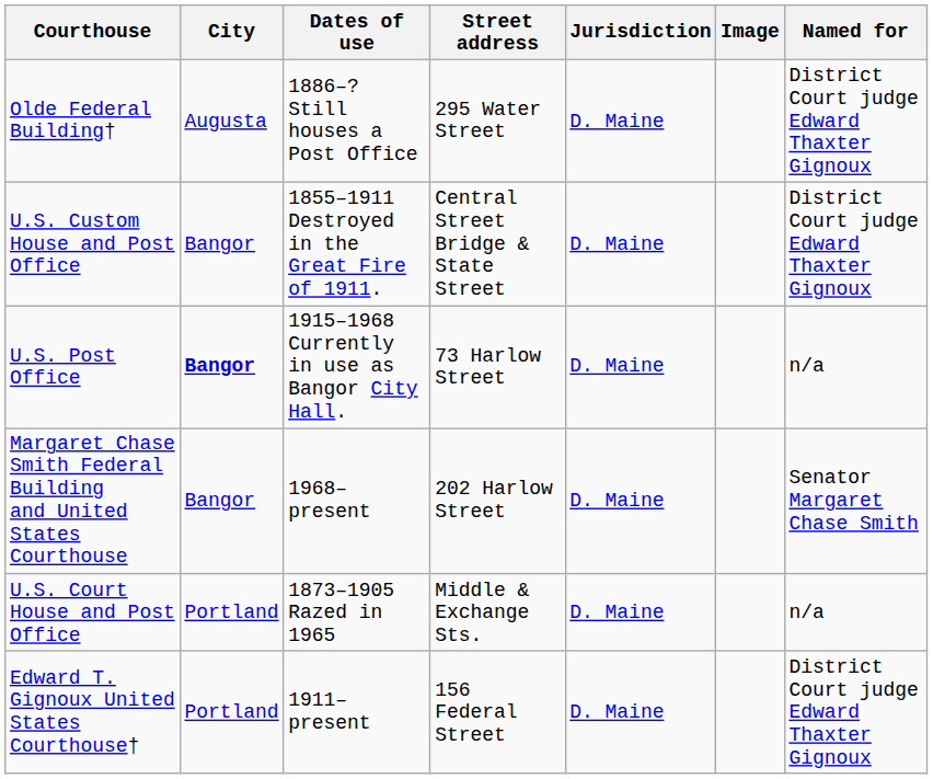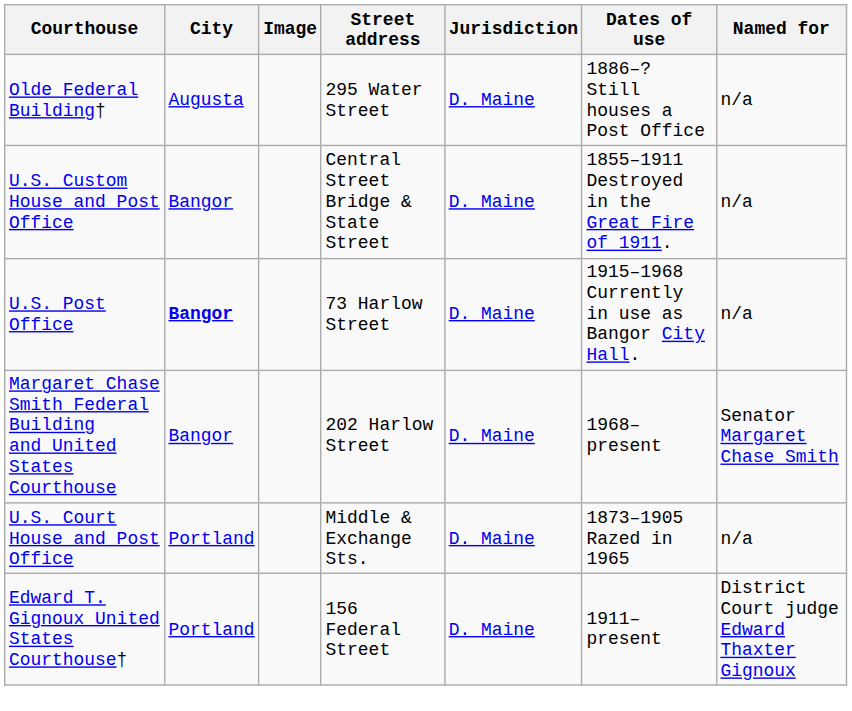columns swapped: Image <-> Dates of use
Olde Federal Building† | Named for: District Court judge Edward Thaxter Gignoux -> n/a
U.S. Custom House and Post Office | Named for: District Court judge Edward Thaxter Gignoux -> n/a
